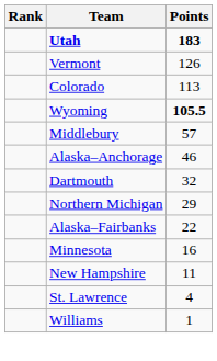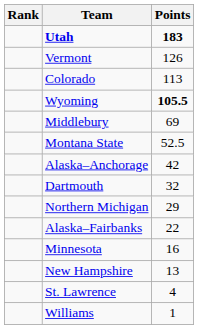Middlebury | Points: 57 -> 69
+ row: Montana State | 52.5
Alaska–Anchorage | Points: 46 -> 42
New Hampshire | Points: 11 -> 13
